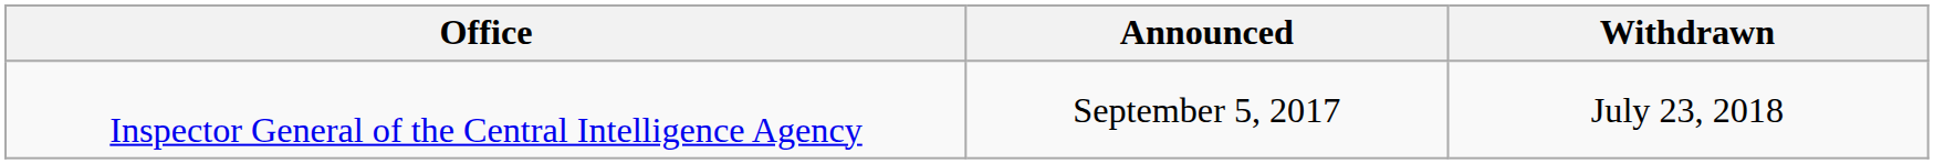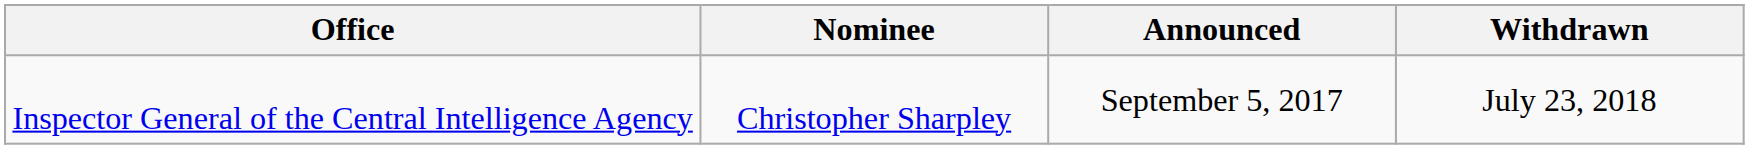+ column: Nominee | Christopher Sharpley
